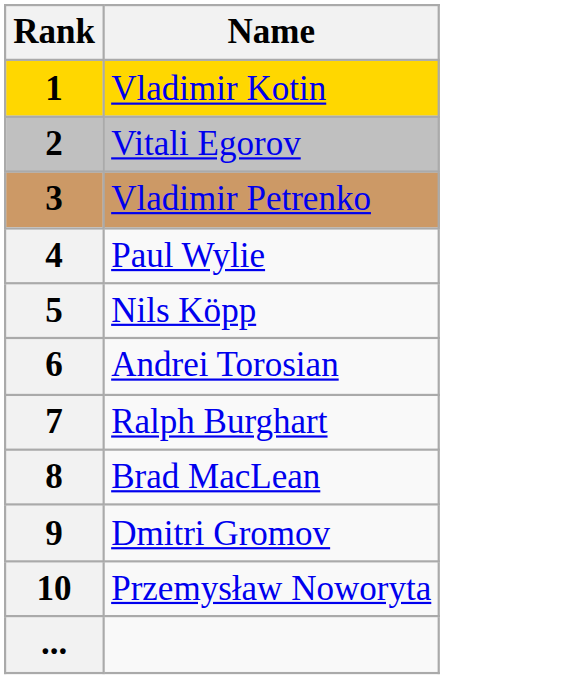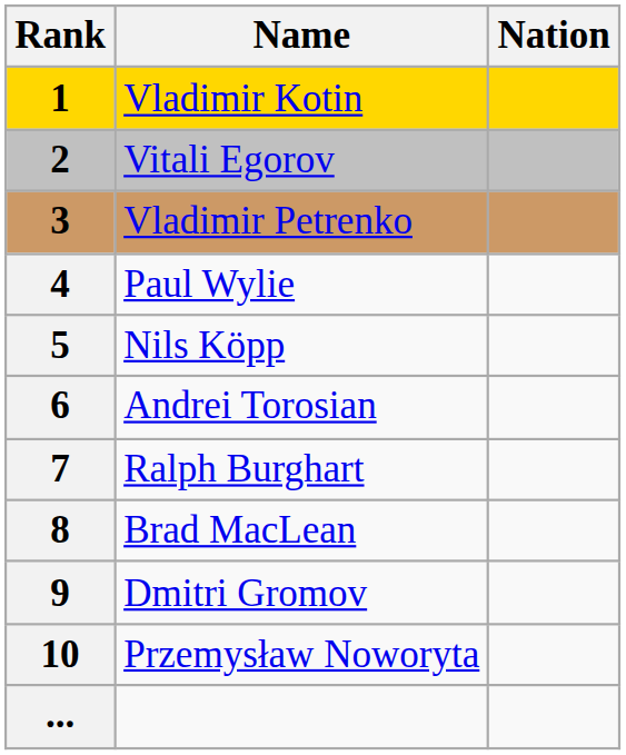+ column: Nation
